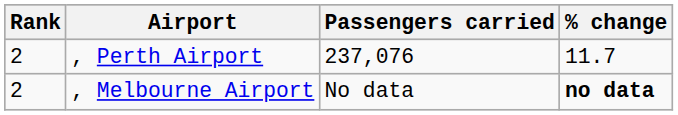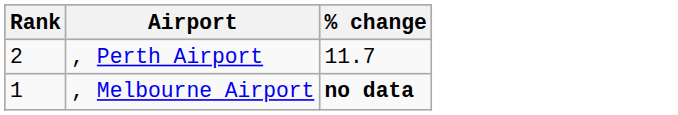- column: Passengers carried | 237,076 | No data
, Melbourne Airport | Rank: 2 -> 1
